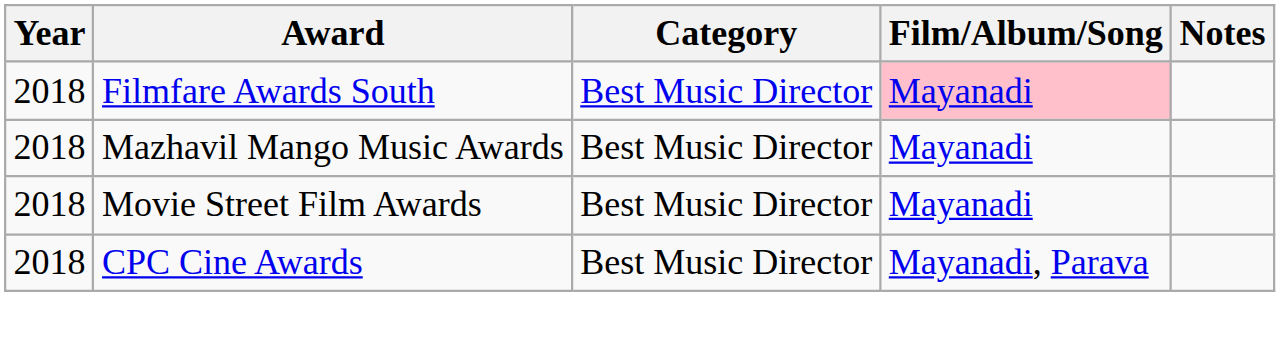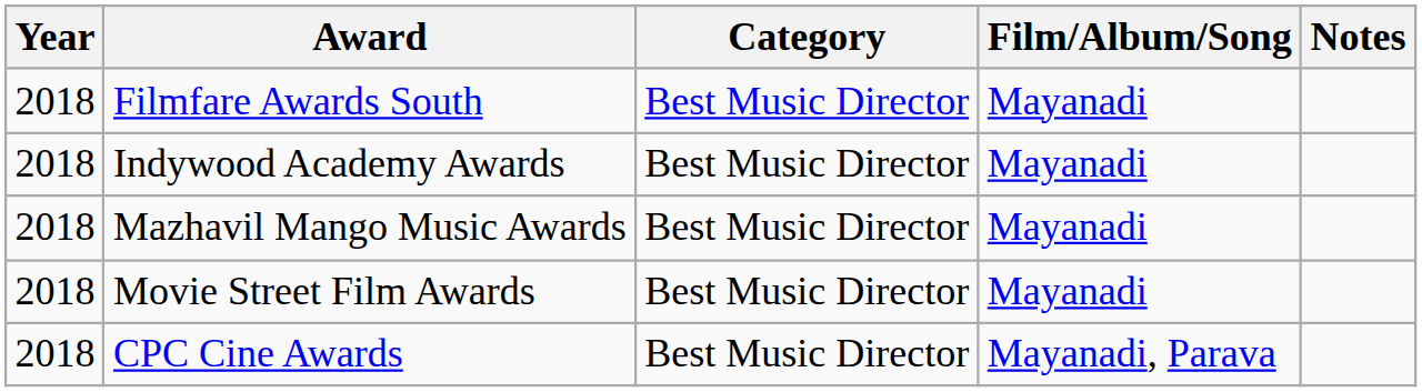Filmfare Awards South | Film/Album/Song: pink background -> no background
+ row: 2018 | Indywood Academy Awards | Best Music Director | Mayanadi
